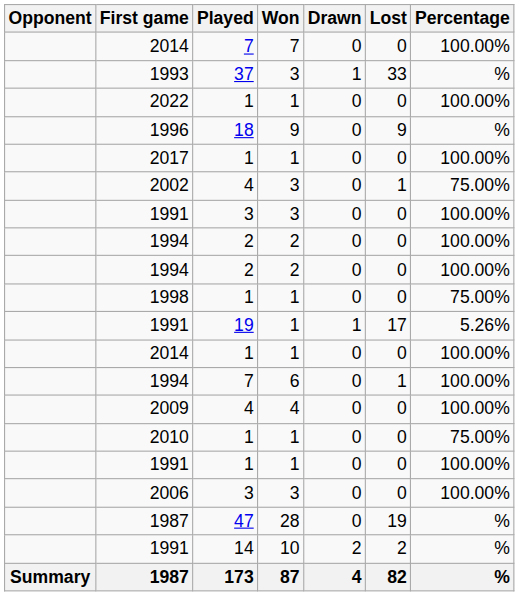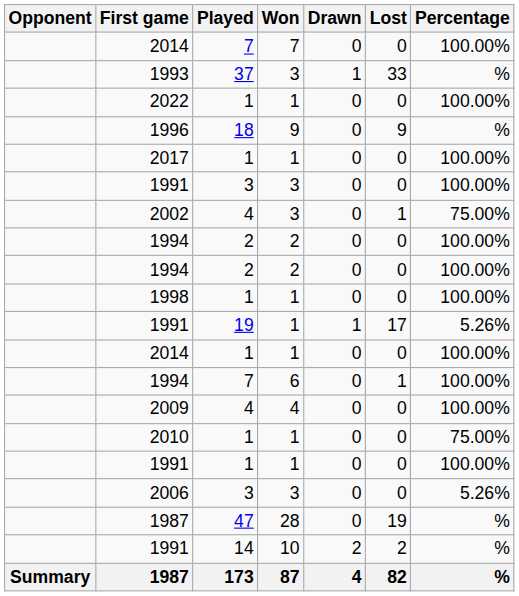rows swapped: 2002 <-> 1991 / 3
1998 | Percentage: 75.00% -> 100.00%
2006 | Percentage: 100.00% -> 5.26%
